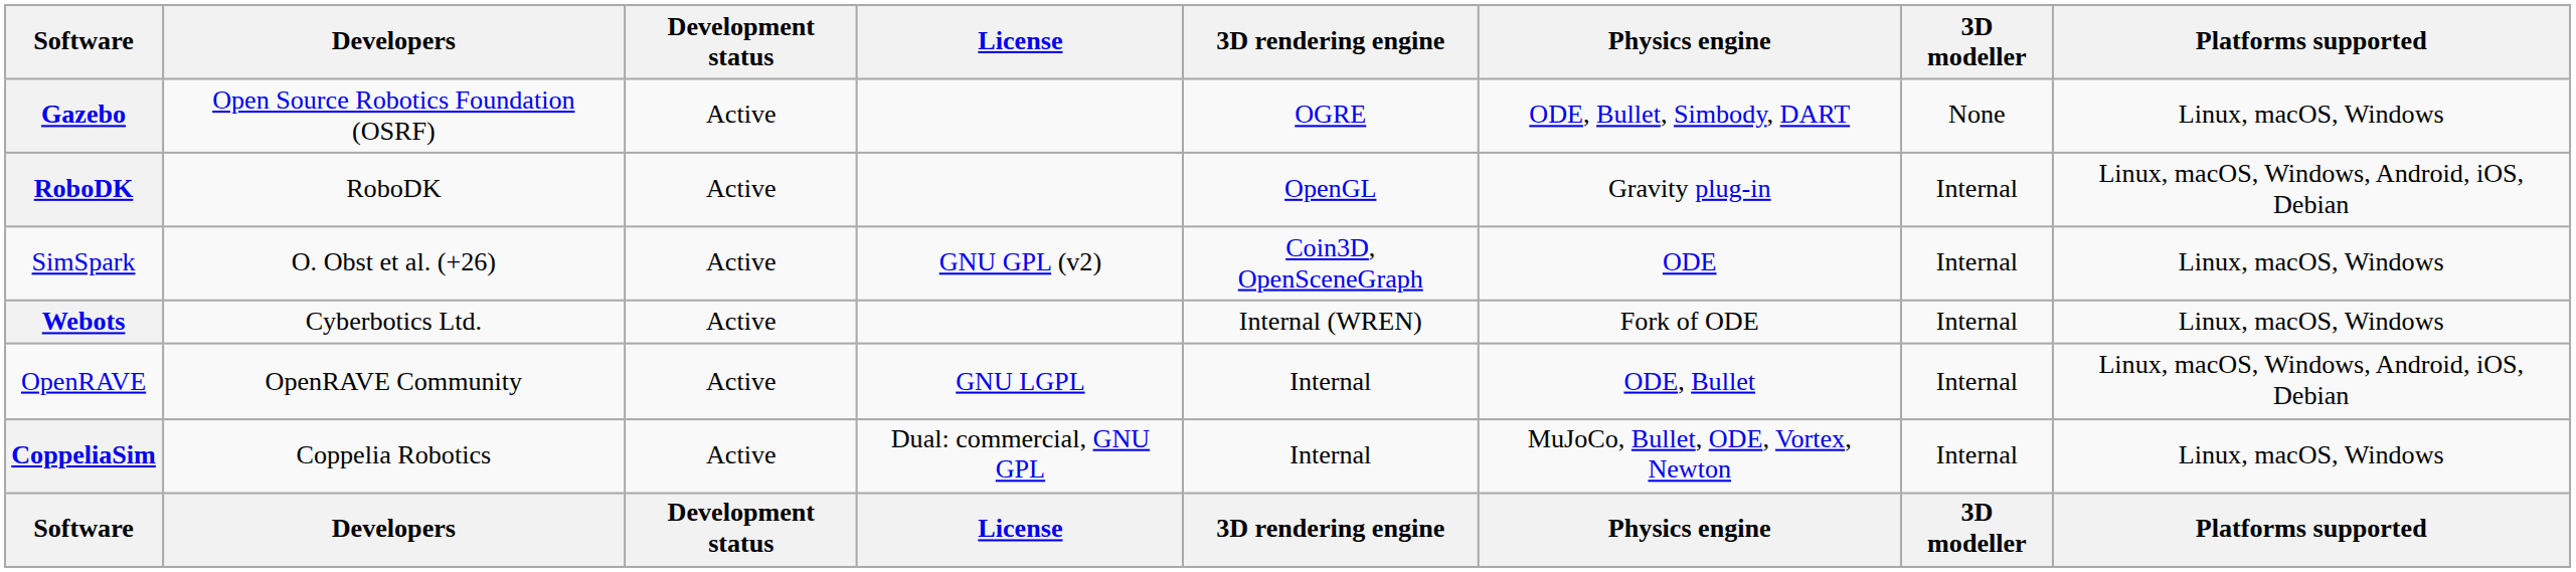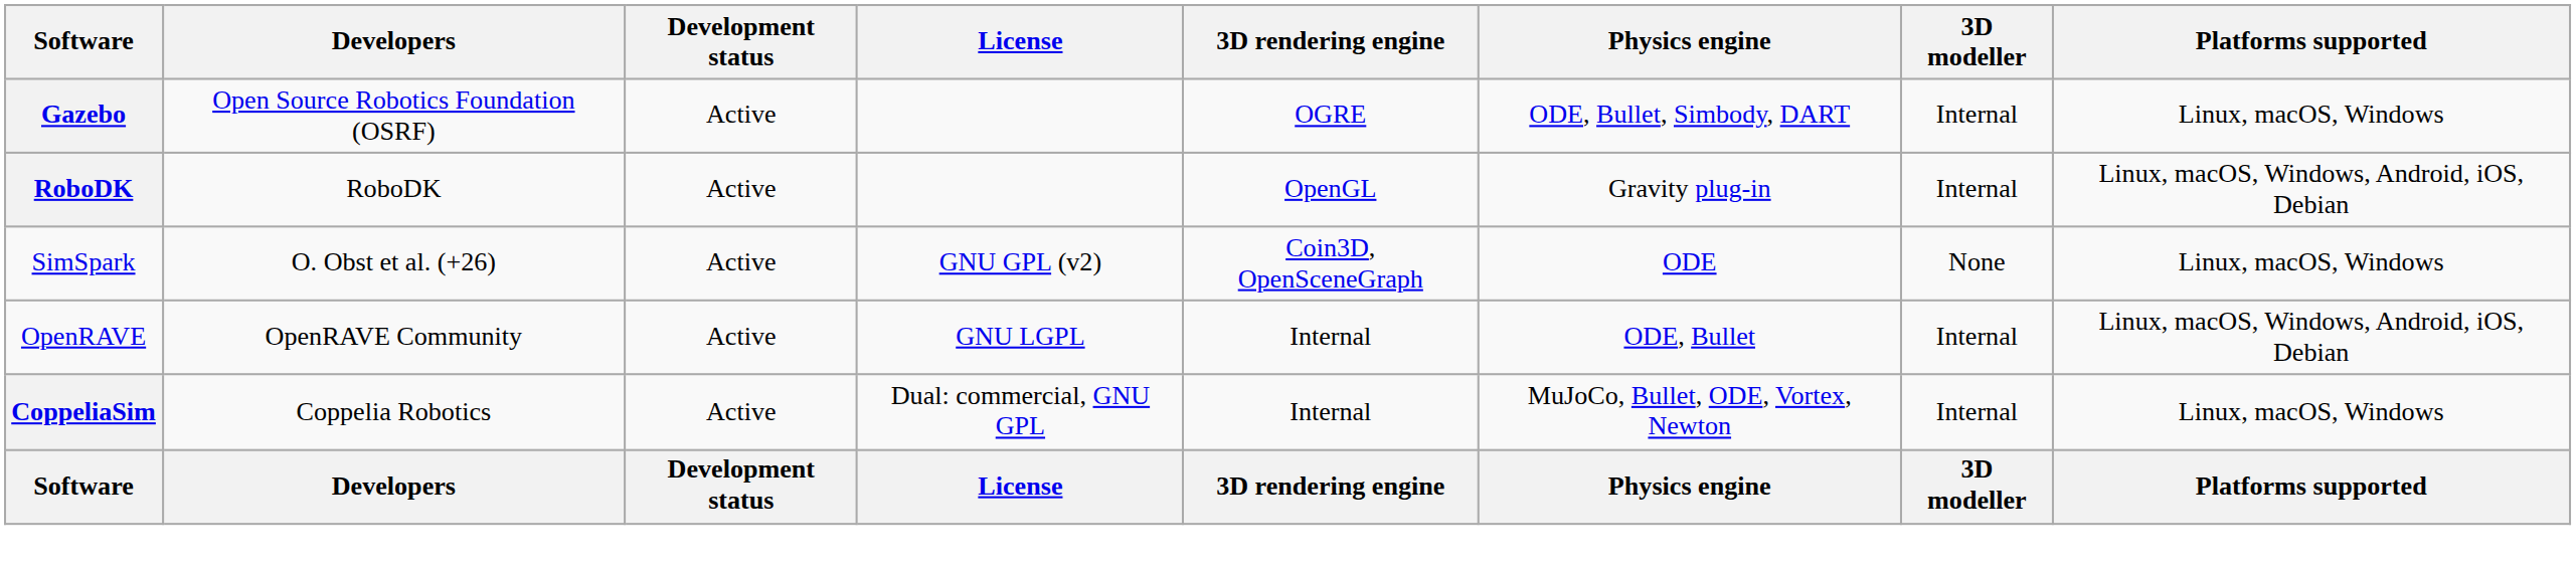Gazebo | 3D modeller: None -> Internal
SimSpark | 3D modeller: Internal -> None
- row: Webots | Cyberbotics Ltd. | Active | Internal (WREN) | Fork of ODE | Internal | Linux, macOS, Windows
